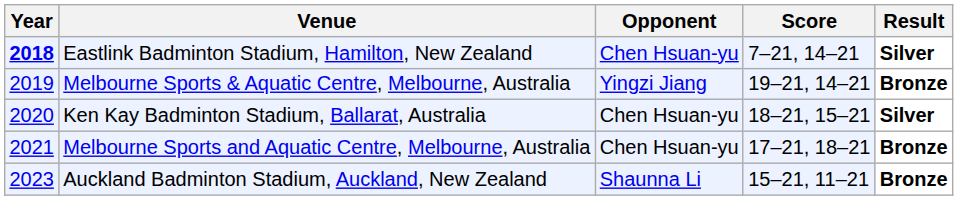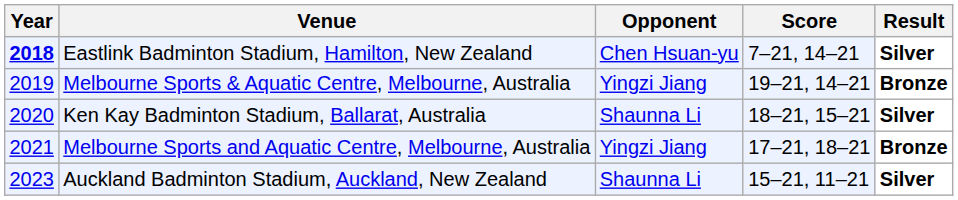Ken Kay Badminton Stadium, Ballarat, Australia | Opponent: Chen Hsuan-yu -> Shaunna Li
Melbourne Sports and Aquatic Centre, Melbourne, Australia | Opponent: Chen Hsuan-yu -> Yingzi Jiang
Auckland Badminton Stadium, Auckland, New Zealand | Result: Bronze -> Silver
